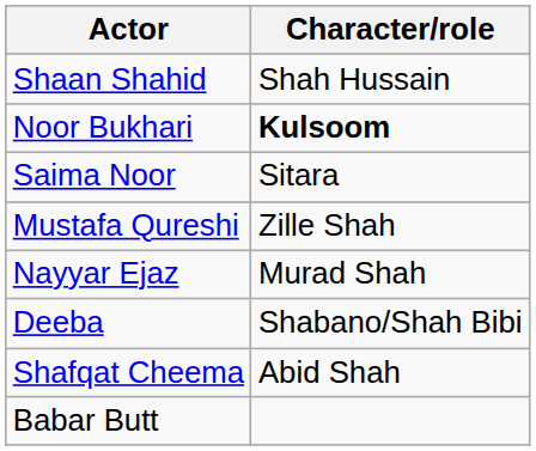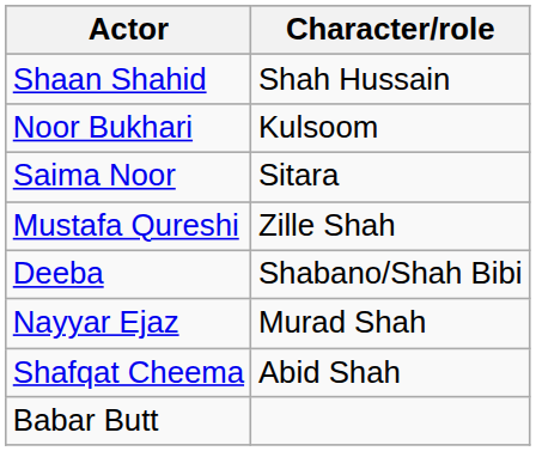Noor Bukhari | Character/role: bold -> normal
rows swapped: Deeba <-> Nayyar Ejaz
